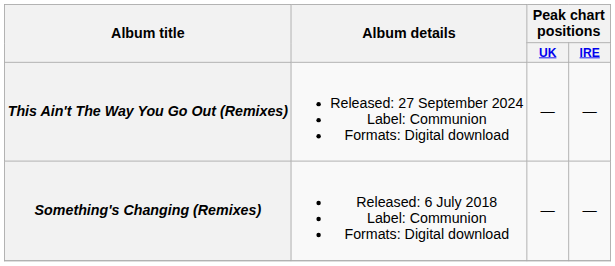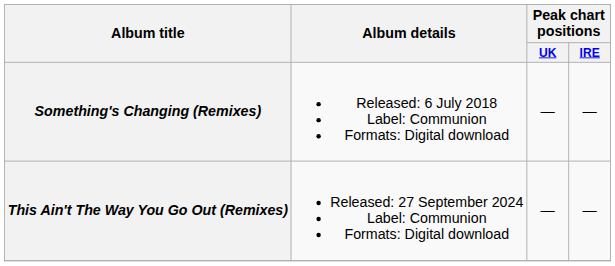rows swapped: Something's Changing (Remixes) <-> This Ain't The Way You Go Out (Remixes)
